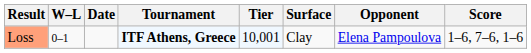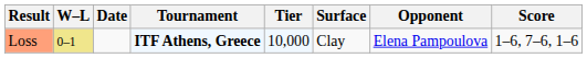Loss | W–L: no background -> khaki background
Loss | Tier: 10,001 -> 10,000
